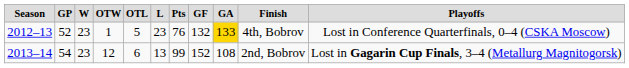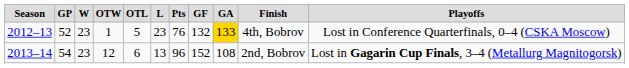2013–14 | Pts: 99 -> 96
